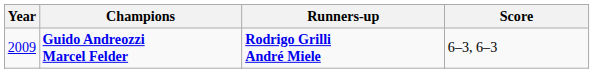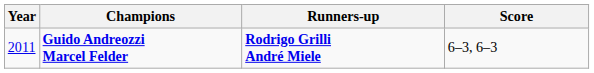Guido Andreozzi Marcel Felder | Year: 2009 -> 2011
